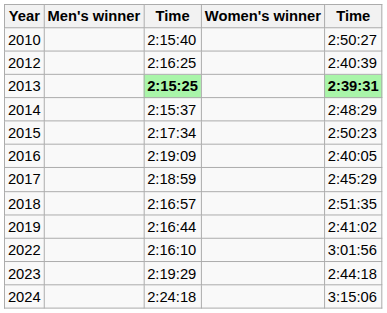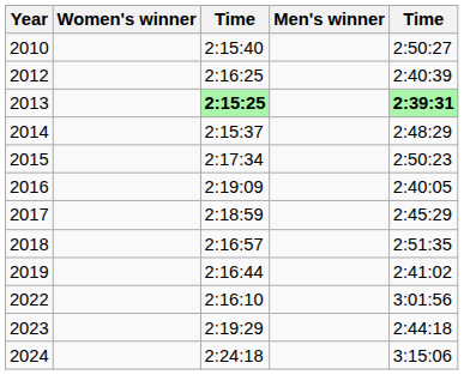columns swapped: Men's winner <-> Women's winner
